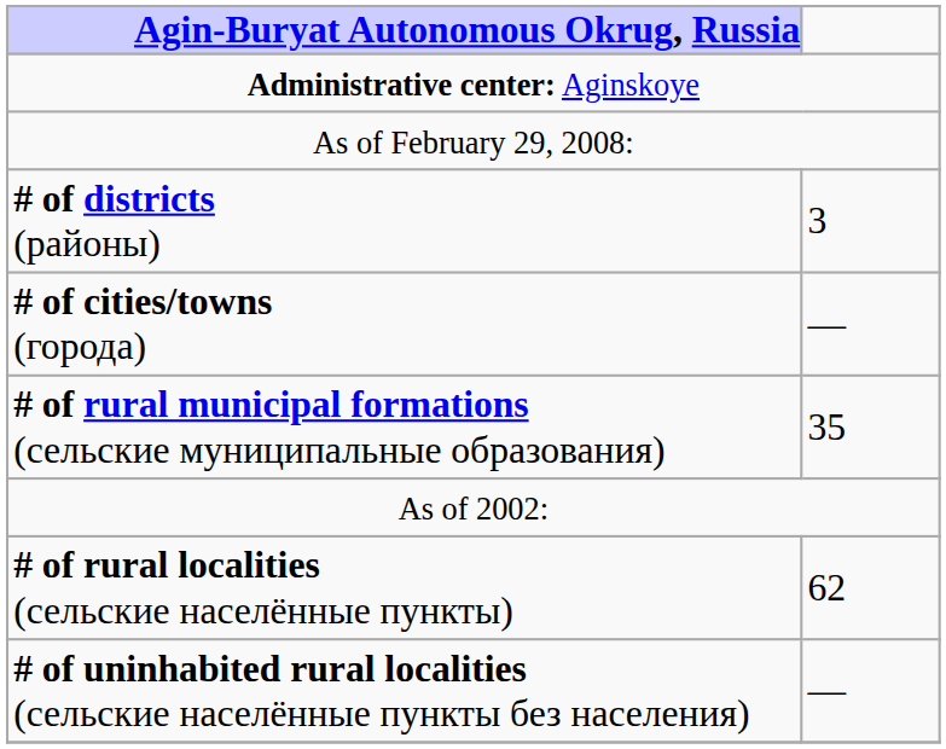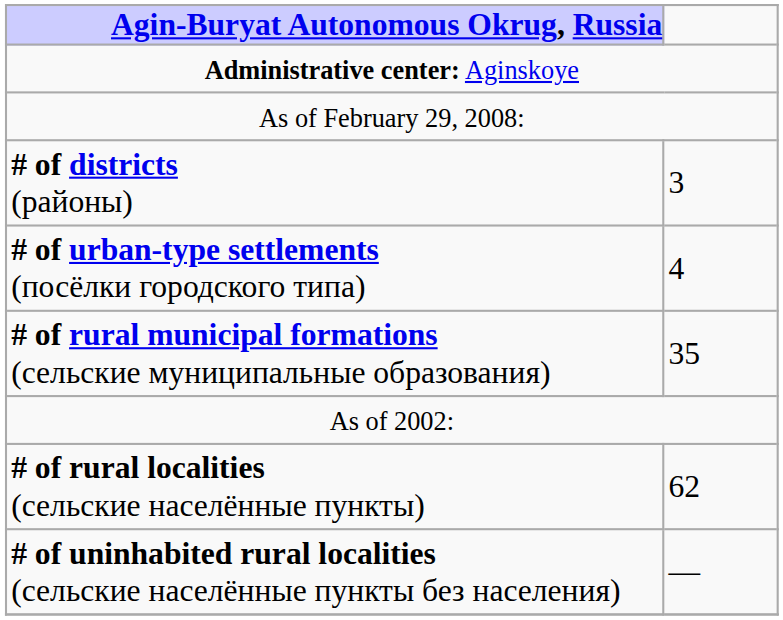- row: # of cities/towns (города) | —
+ row: # of urban-type settlements (посёлки городского типа) | 4
